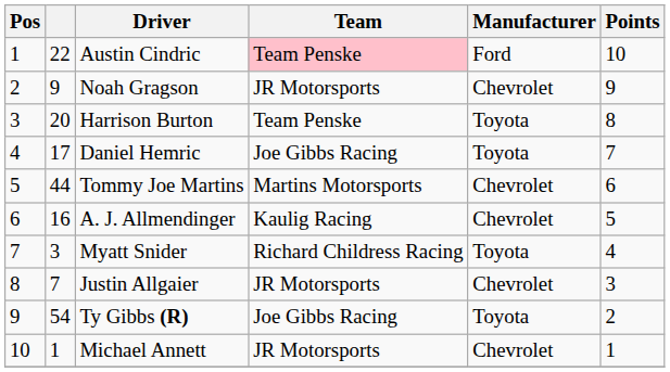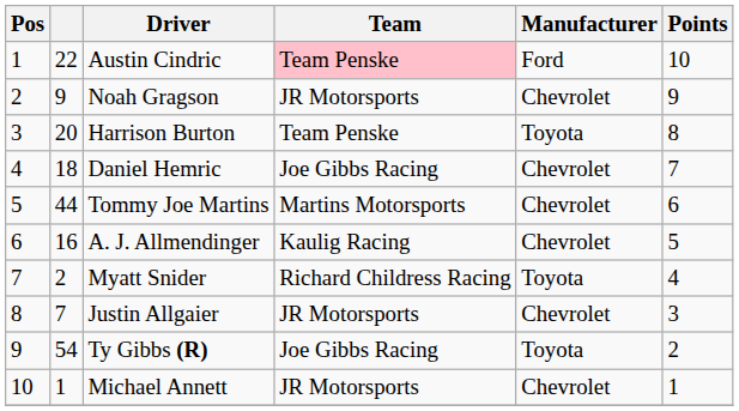Daniel Hemric | column 2: 17 -> 18
Daniel Hemric | Manufacturer: Toyota -> Chevrolet
Myatt Snider | column 2: 3 -> 2
